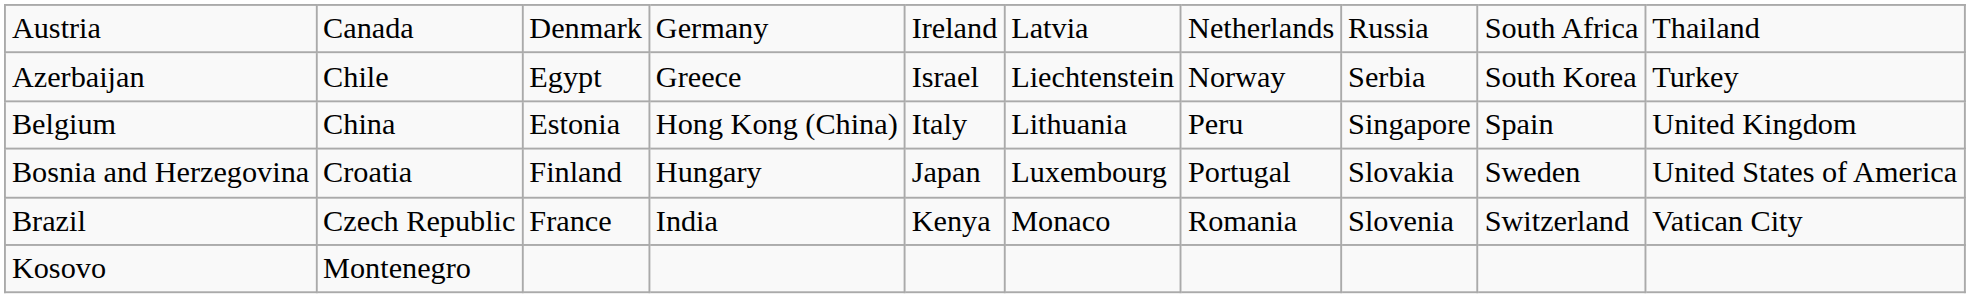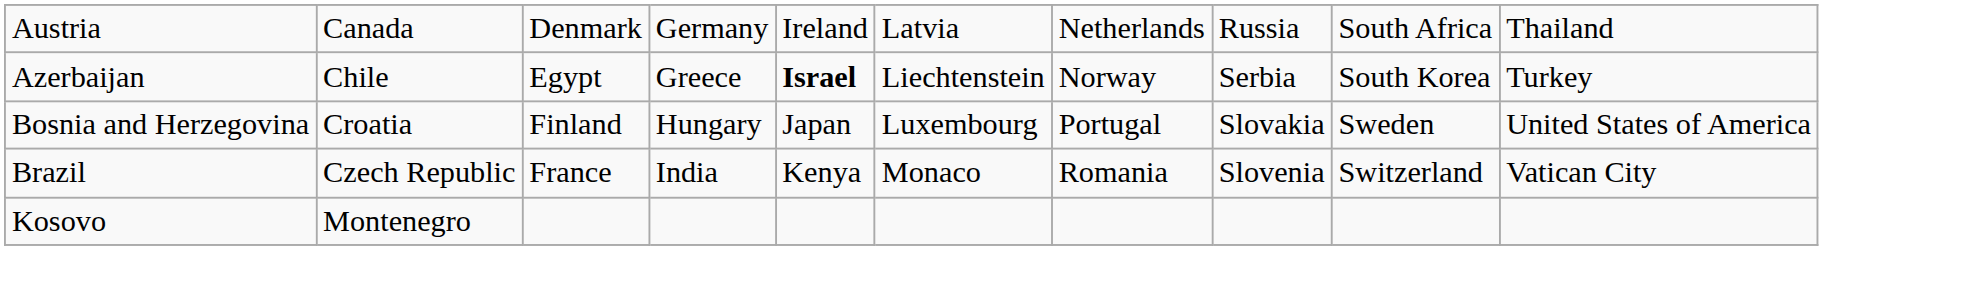Azerbaijan | column 5: normal -> bold
- row: Belgium | China | Estonia | Hong Kong (China) | Italy | Lithuania | Peru | Singapore | Spain | United Kingdom
